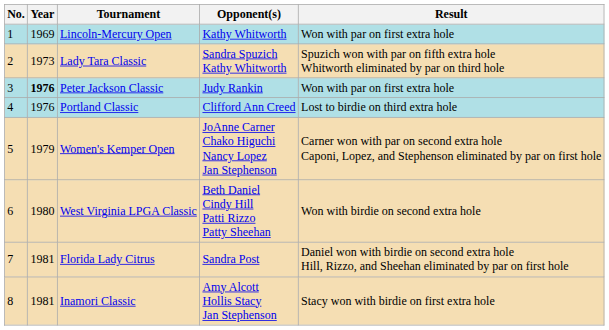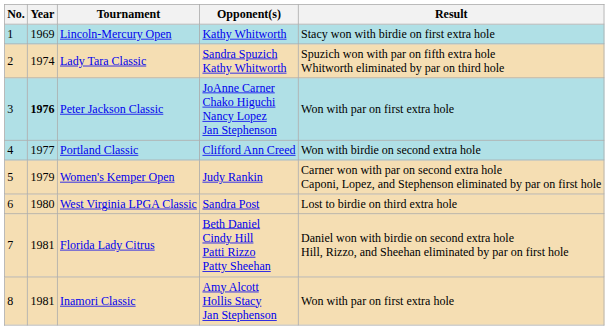Lincoln-Mercury Open | Result: Won with par on first extra hole -> Stacy won with birdie on first extra hole
Lady Tara Classic | Year: 1973 -> 1974
Peter Jackson Classic | Opponent(s): Judy Rankin -> JoAnne Carner Chako Higuchi Nancy Lopez Jan Stephenson
Portland Classic | Year: 1976 -> 1977
Portland Classic | Result: Lost to birdie on third extra hole -> Won with birdie on second extra hole
Women's Kemper Open | Opponent(s): JoAnne Carner Chako Higuchi Nancy Lopez Jan Stephenson -> Judy Rankin
West Virginia LPGA Classic | Opponent(s): Beth Daniel Cindy Hill Patti Rizzo Patty Sheehan -> Sandra Post
West Virginia LPGA Classic | Result: Won with birdie on second extra hole -> Lost to birdie on third extra hole
Florida Lady Citrus | Opponent(s): Sandra Post -> Beth Daniel Cindy Hill Patti Rizzo Patty Sheehan
Inamori Classic | Result: Stacy won with birdie on first extra hole -> Won with par on first extra hole
